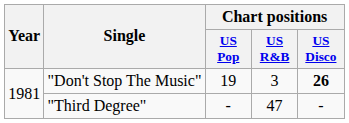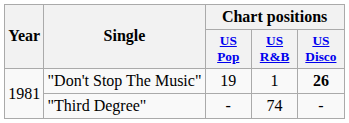"Don't Stop The Music" | Chart positions / US R&B: 3 -> 1
"Third Degree" | Chart positions / US R&B: 47 -> 74
